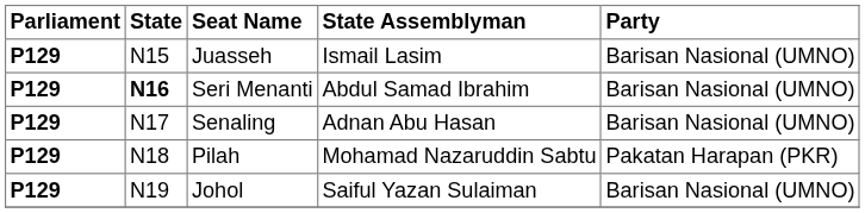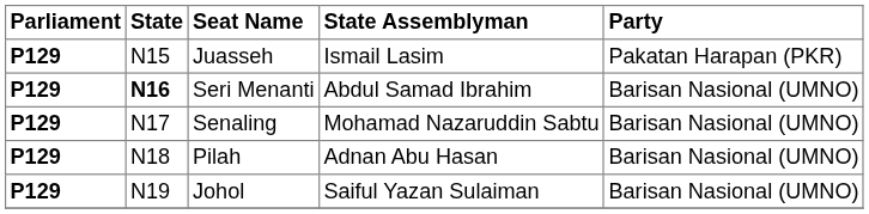Juasseh | Party: Barisan Nasional (UMNO) -> Pakatan Harapan (PKR)
Senaling | State Assemblyman: Adnan Abu Hasan -> Mohamad Nazaruddin Sabtu
Pilah | State Assemblyman: Mohamad Nazaruddin Sabtu -> Adnan Abu Hasan
Pilah | Party: Pakatan Harapan (PKR) -> Barisan Nasional (UMNO)
